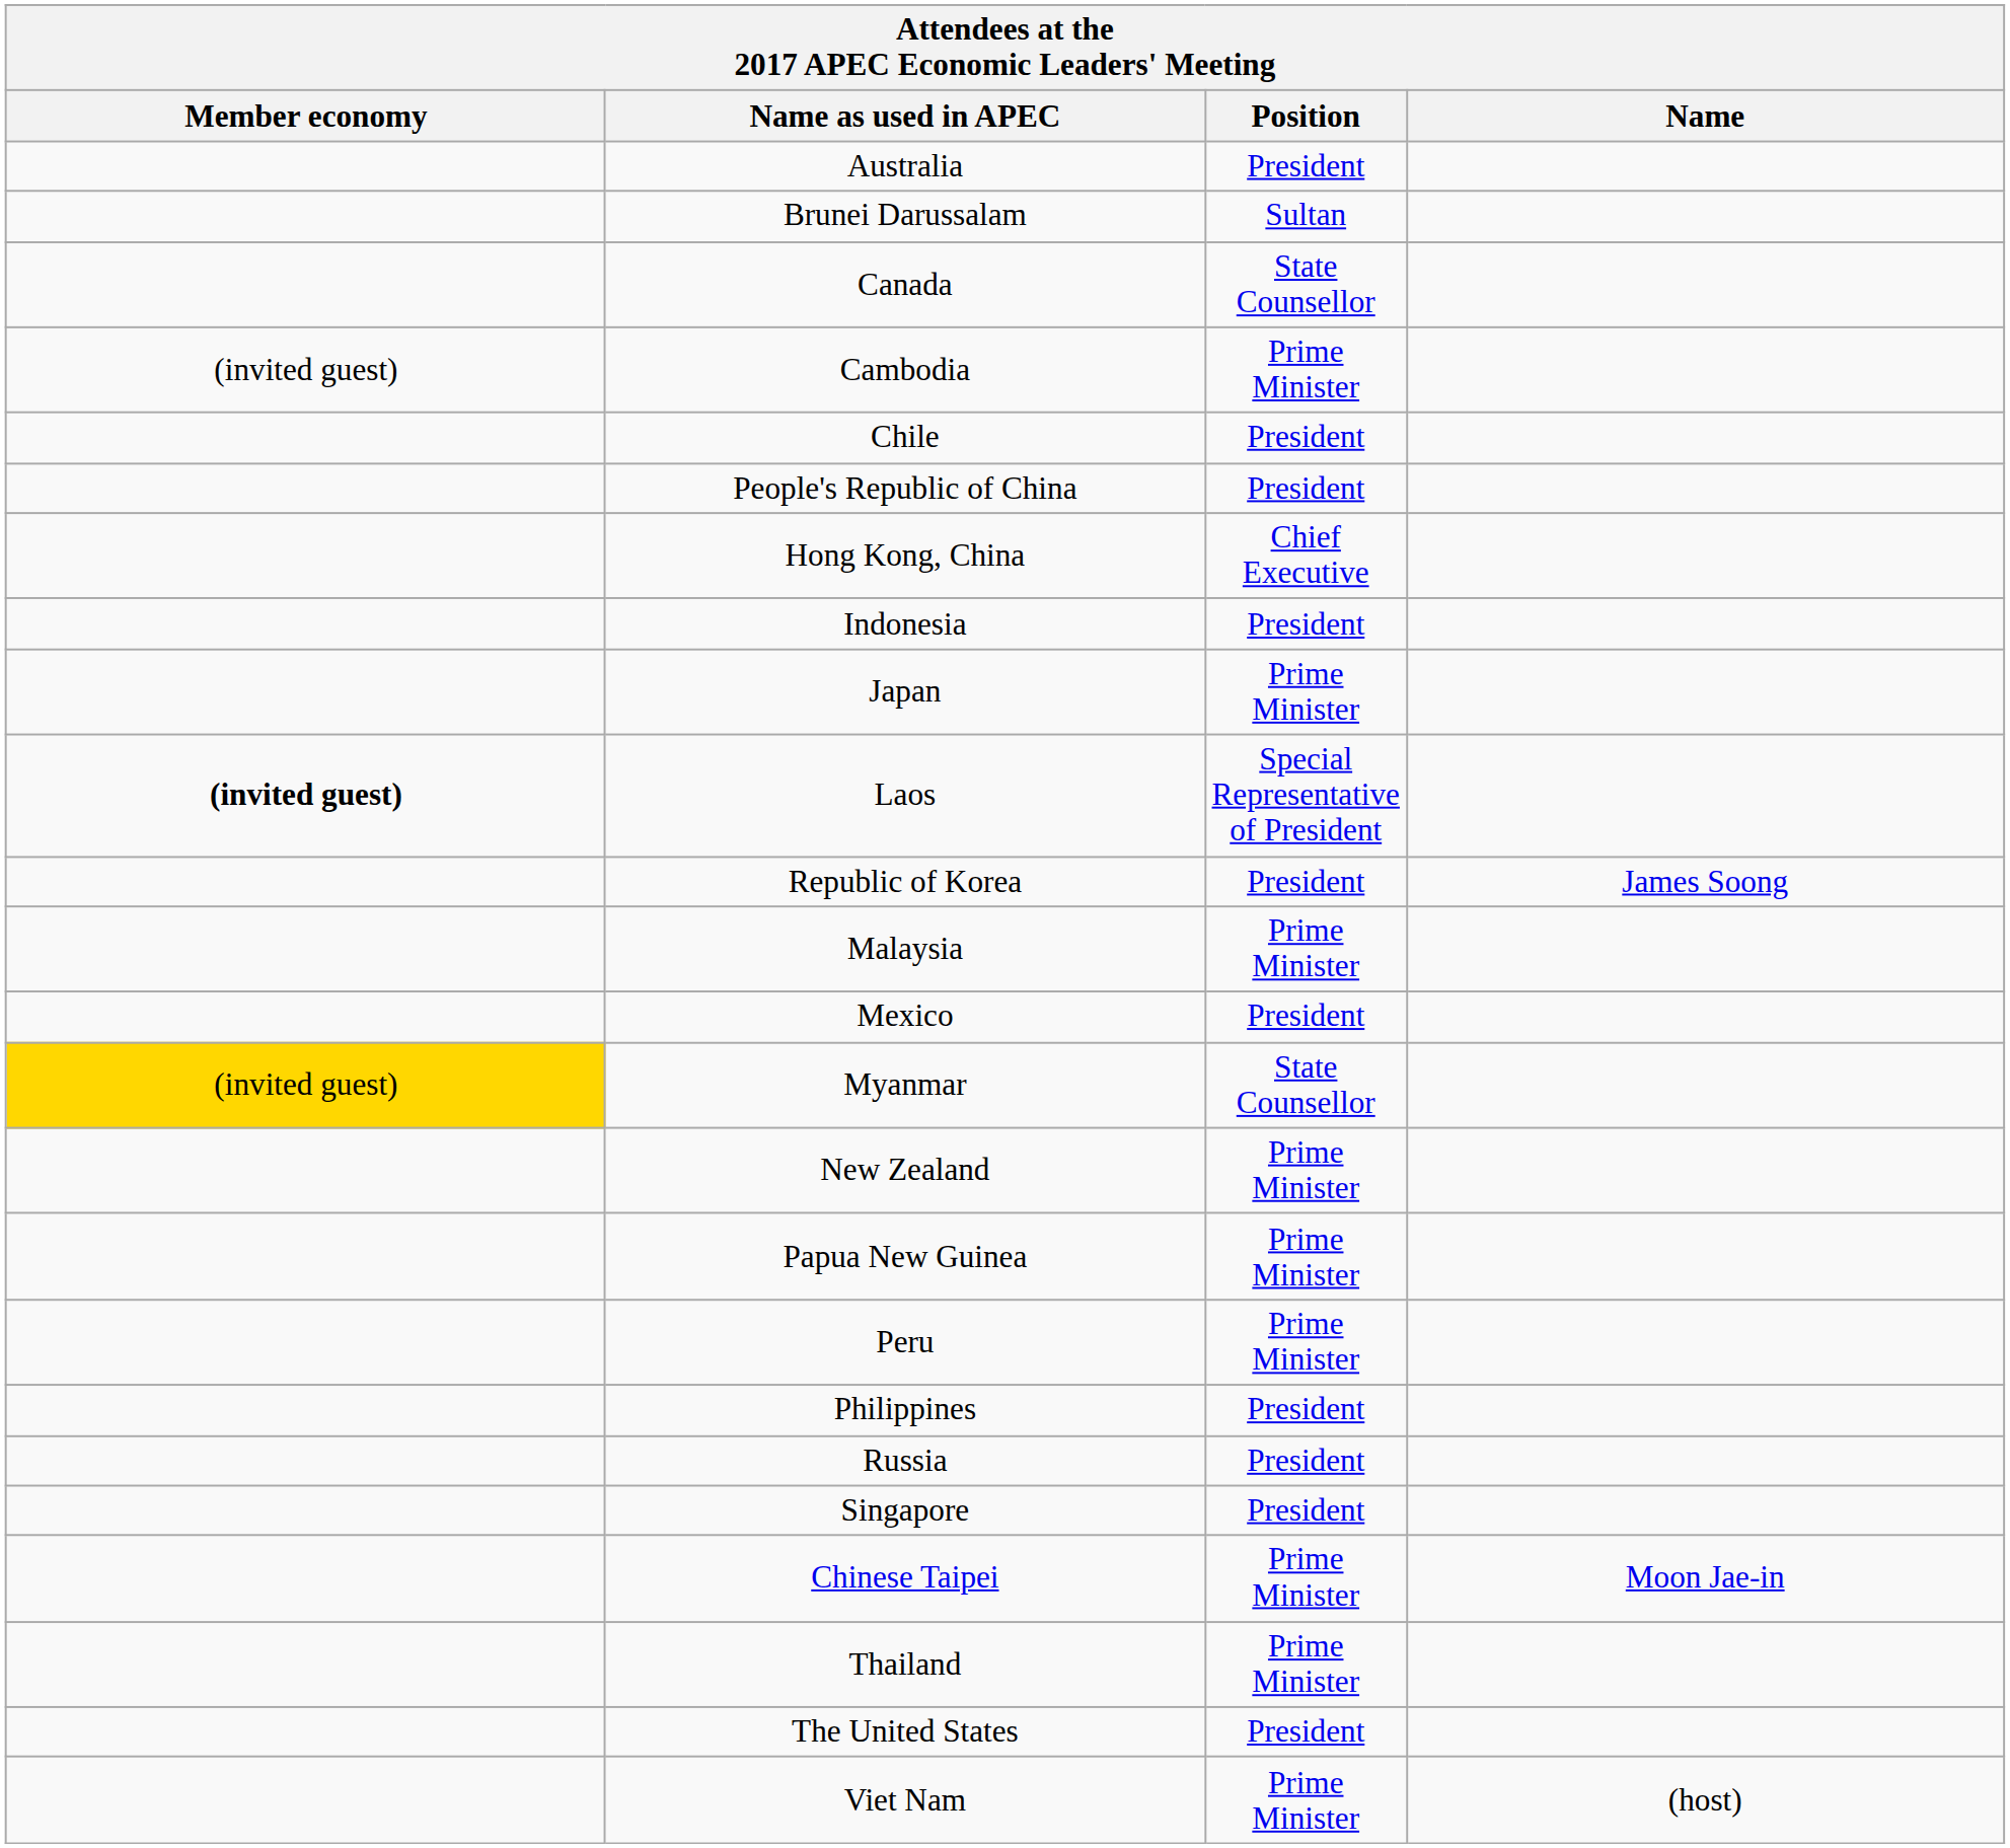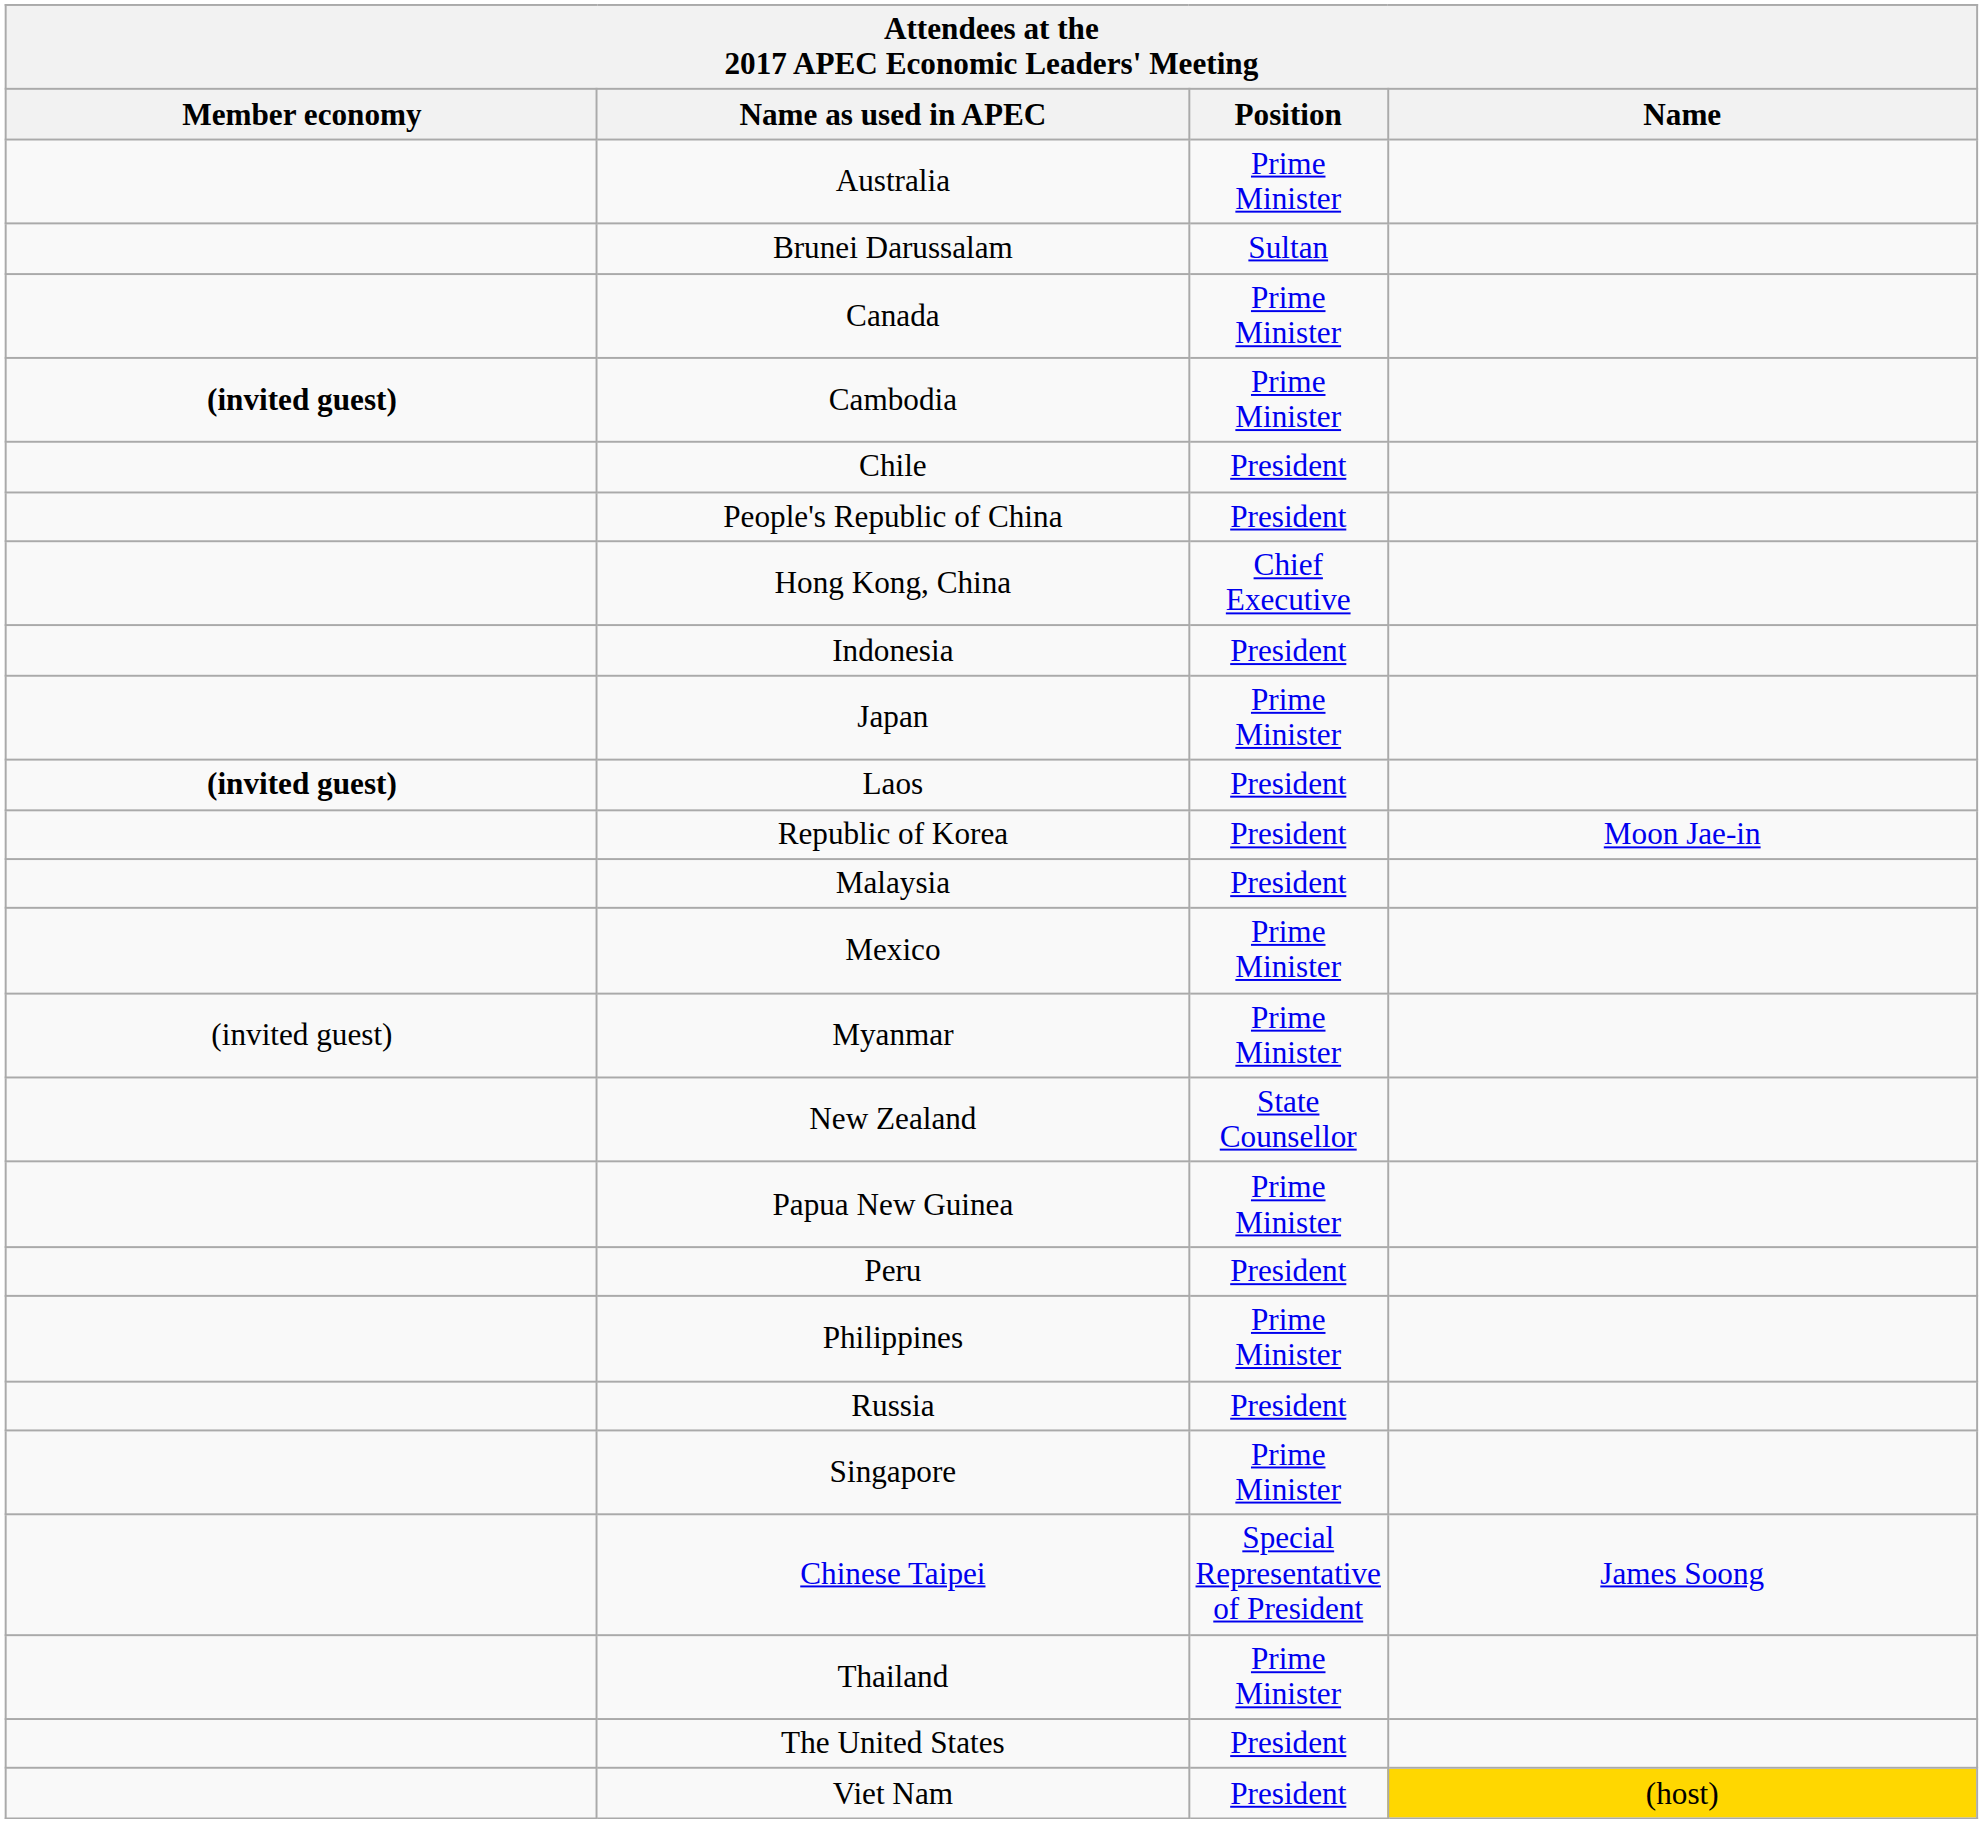Australia | Position: President -> Prime Minister
Canada | Position: State Counsellor -> Prime Minister
Cambodia | Member economy: normal -> bold
Laos | Position: Special Representative of President -> President
Republic of Korea | Name: James Soong -> Moon Jae-in
Malaysia | Position: Prime Minister -> President
Mexico | Position: President -> Prime Minister
Myanmar | Member economy: gold background -> no background
Myanmar | Position: State Counsellor -> Prime Minister
New Zealand | Position: Prime Minister -> State Counsellor
Peru | Position: Prime Minister -> President
Philippines | Position: President -> Prime Minister
Singapore | Position: President -> Prime Minister
Chinese Taipei | Position: Prime Minister -> Special Representative of President
Chinese Taipei | Name: Moon Jae-in -> James Soong
Viet Nam | Position: Prime Minister -> President
Viet Nam | Name: no background -> gold background
